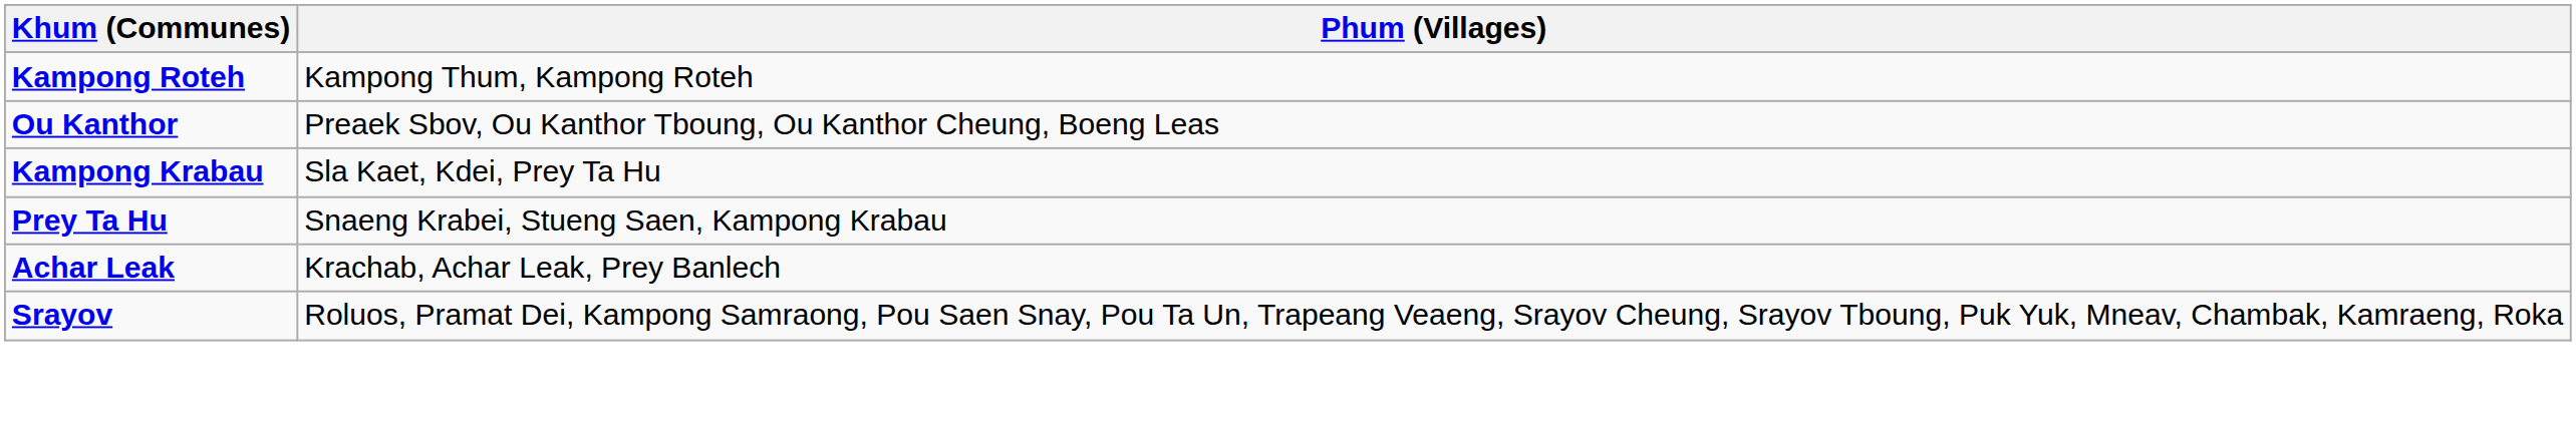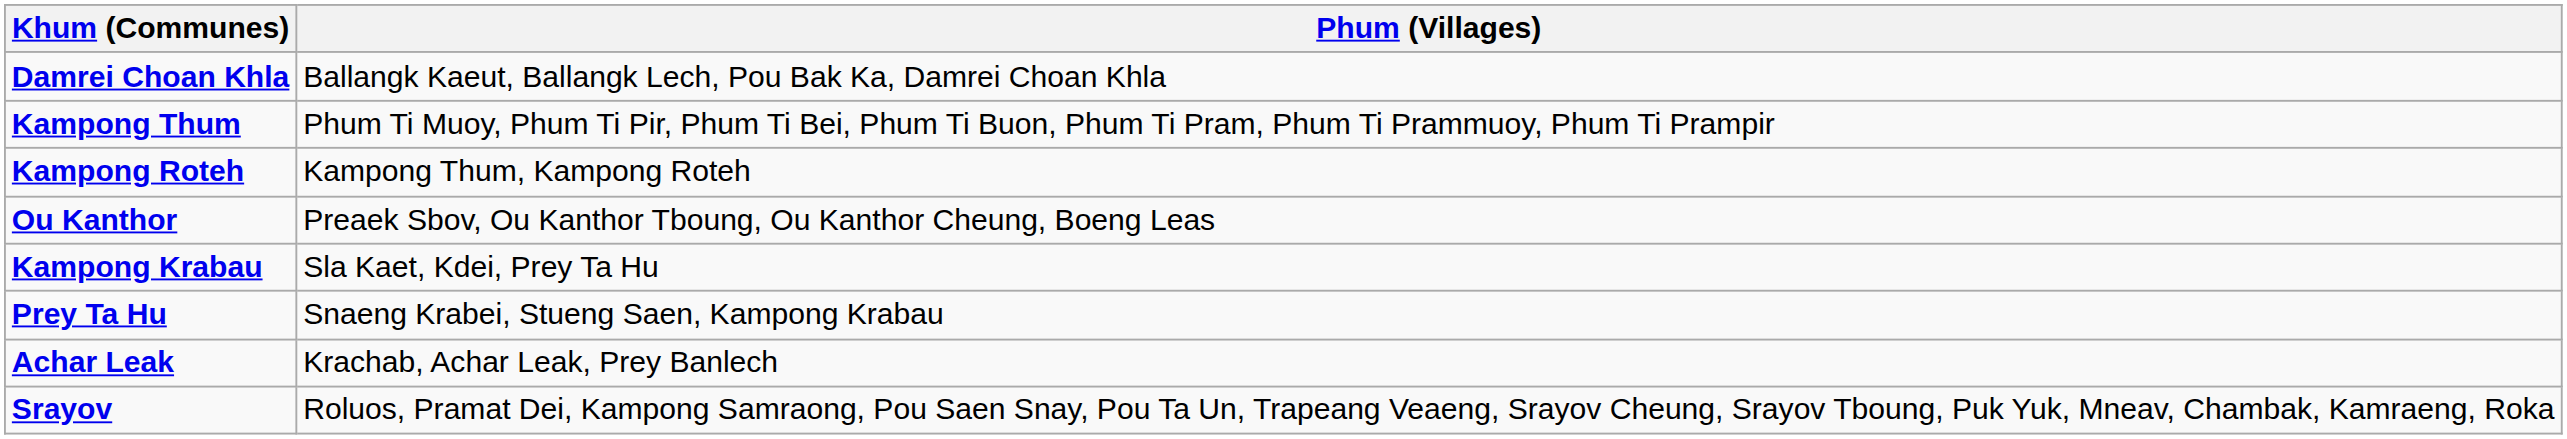+ row: Damrei Choan Khla | Ballangk Kaeut, Ballangk Lech, Pou Bak Ka, Damrei Choan Khla
+ row: Kampong Thum | Phum Ti Muoy, Phum Ti Pir, Phum Ti Bei, Phum Ti Buon, Phum Ti Pram, Phum Ti Prammuoy, Phum Ti Prampir
